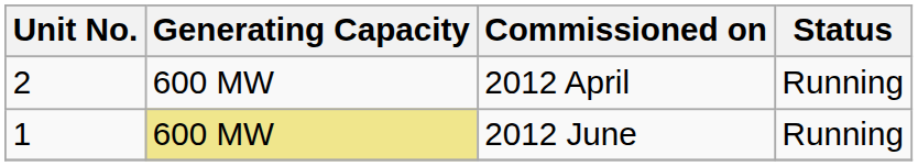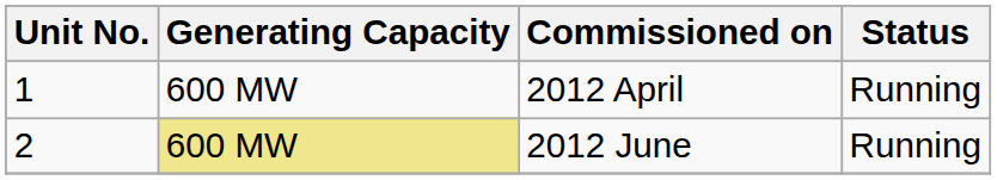2012 April | Unit No.: 2 -> 1
2012 June | Unit No.: 1 -> 2
